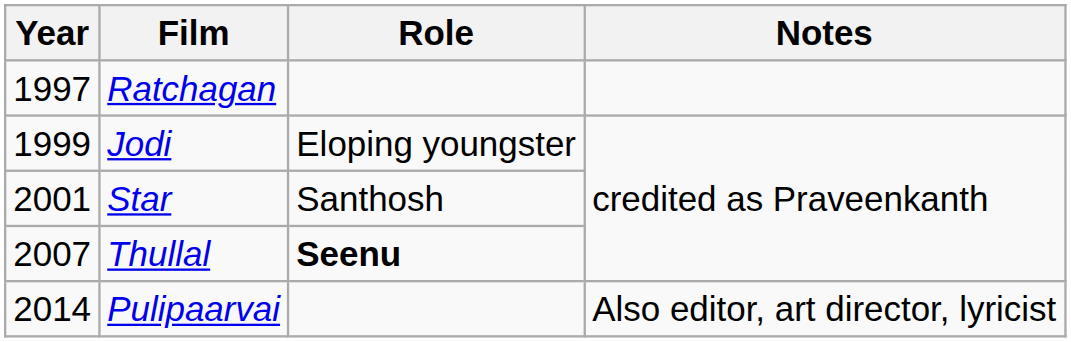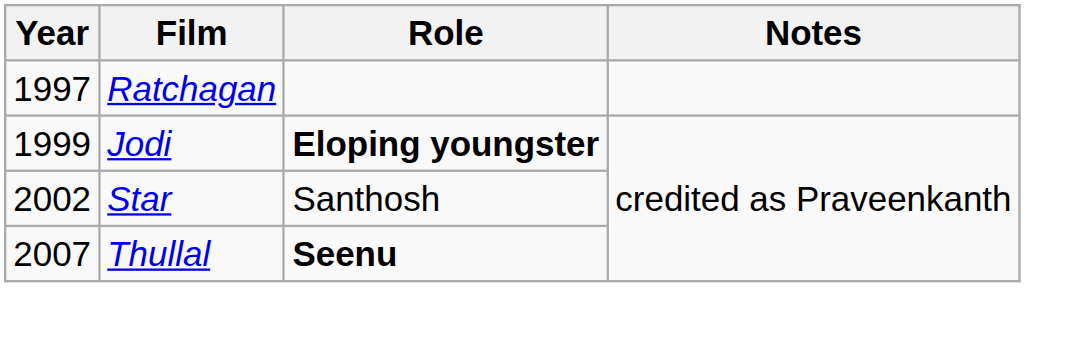Jodi | Role: normal -> bold
Star | Year: 2001 -> 2002
- row: 2014 | Pulipaarvai | Also editor, art director, lyricist
